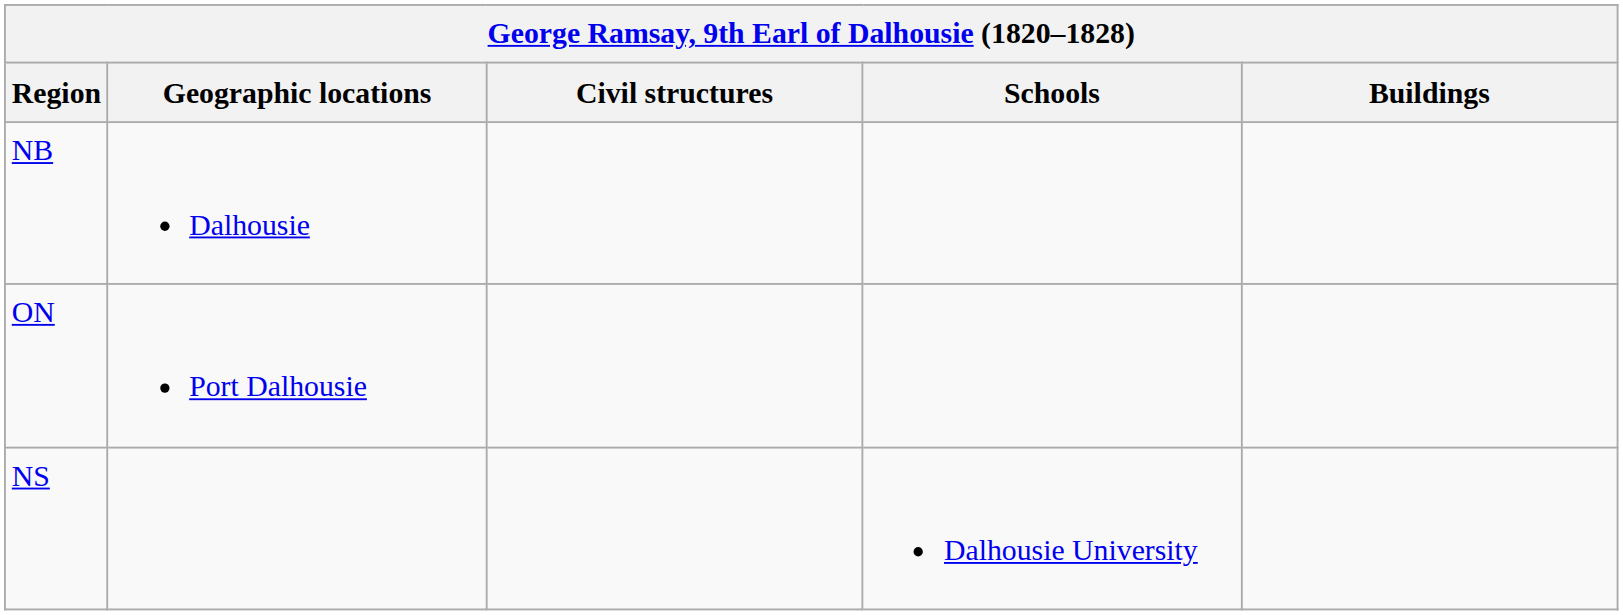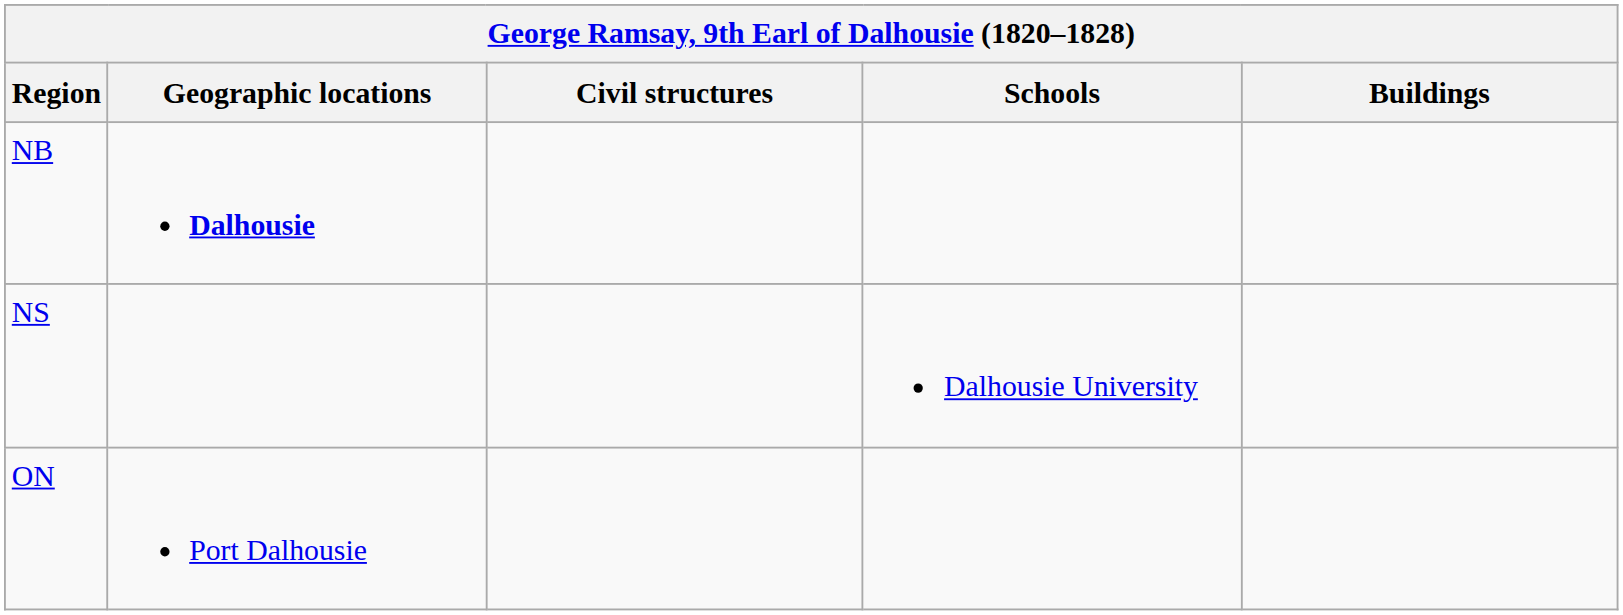NB | Geographic locations: normal -> bold
rows swapped: NS <-> ON
